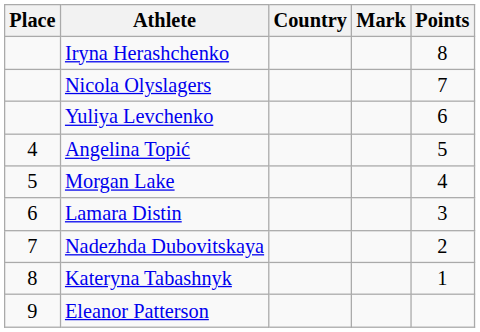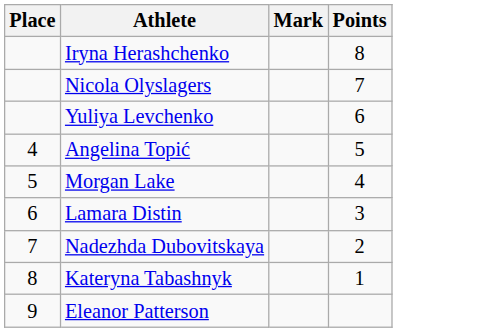- column: Country
